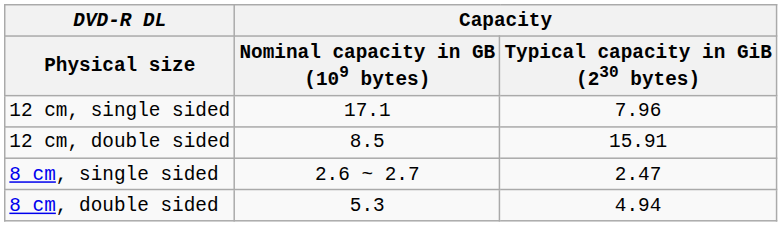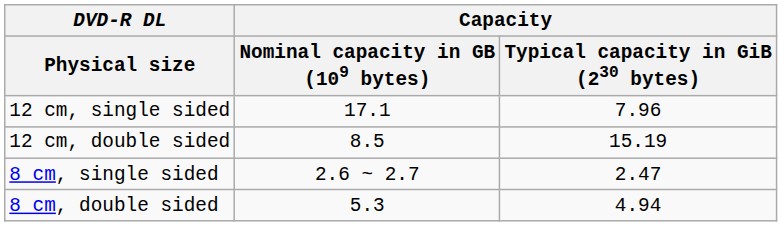12 cm, double sided | Capacity / Typical capacity in GiB (230 bytes): 15.91 -> 15.19
